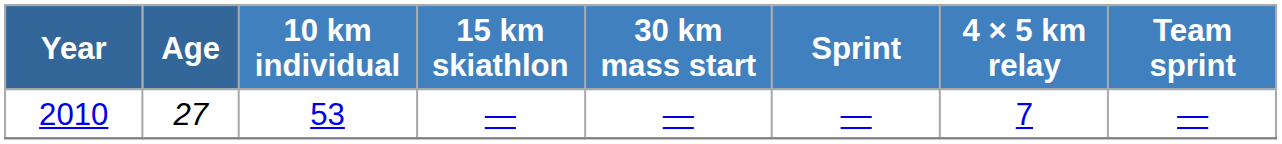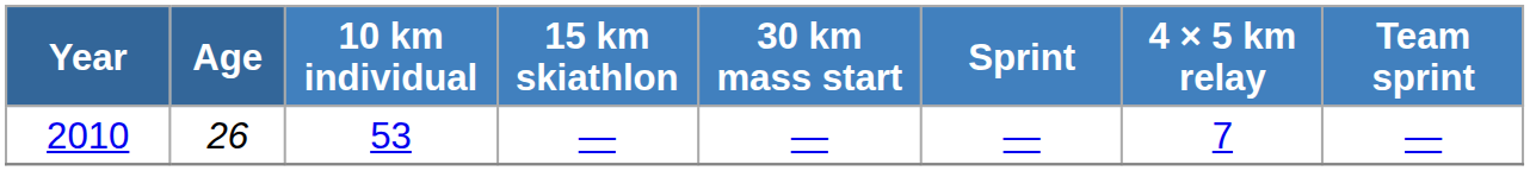2010 | Age: 27 -> 26
